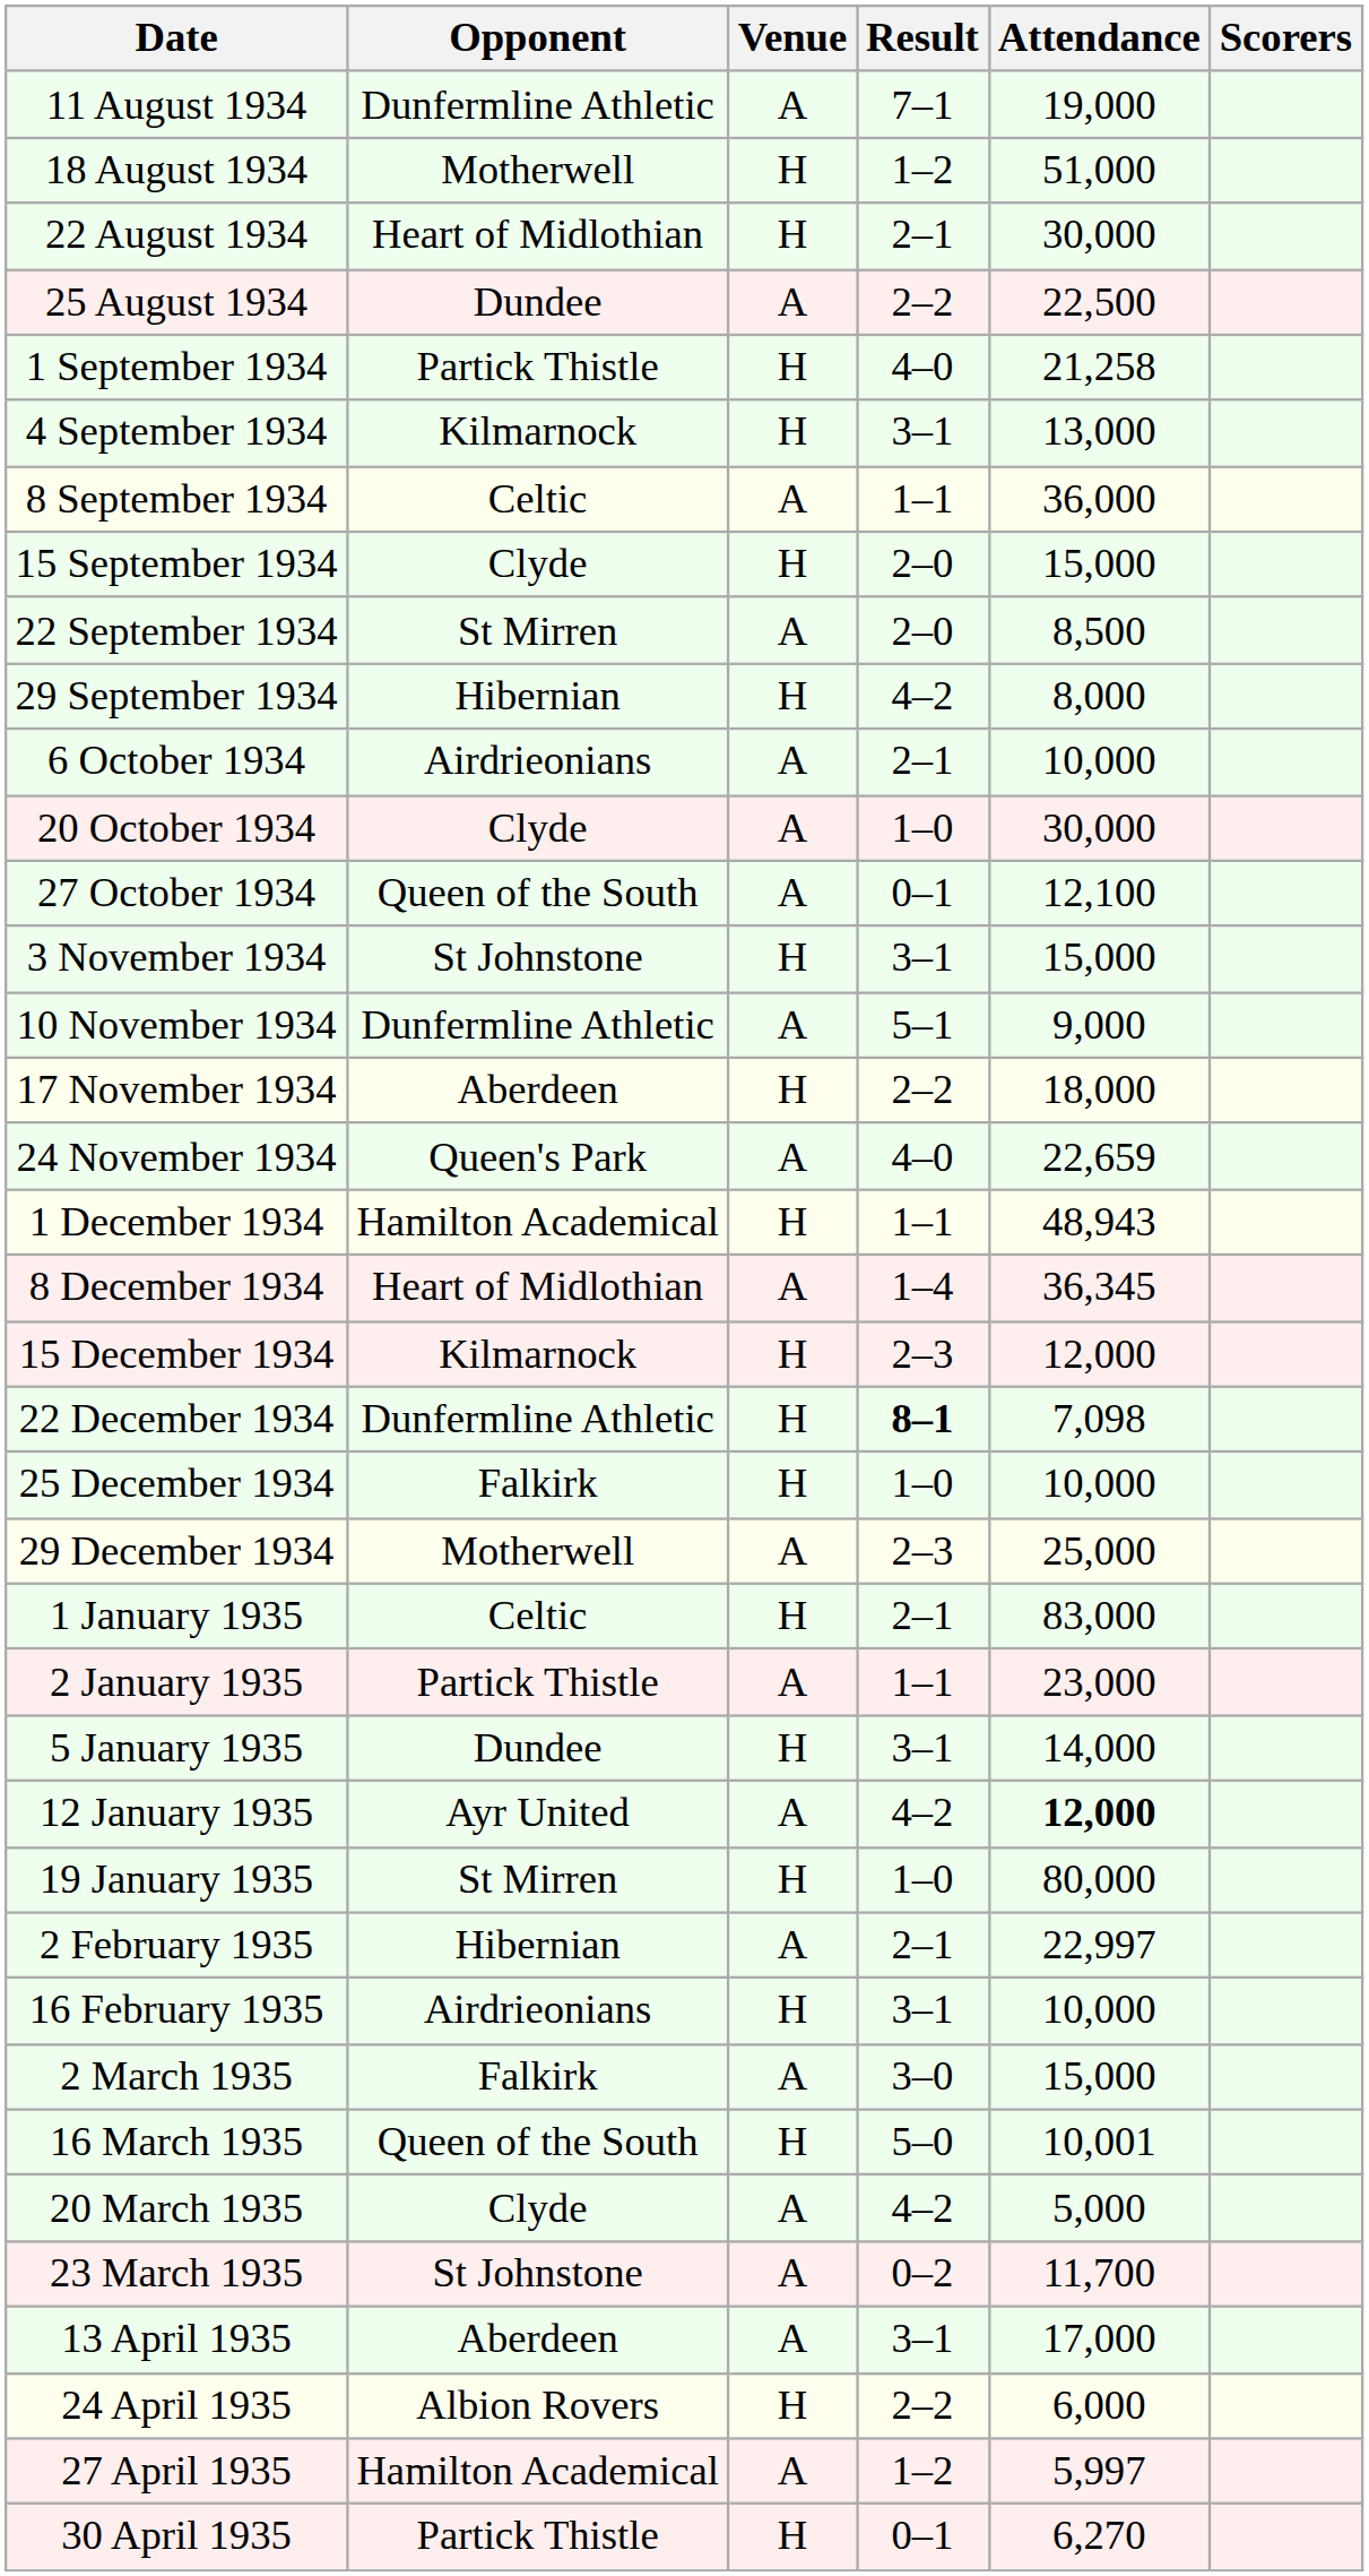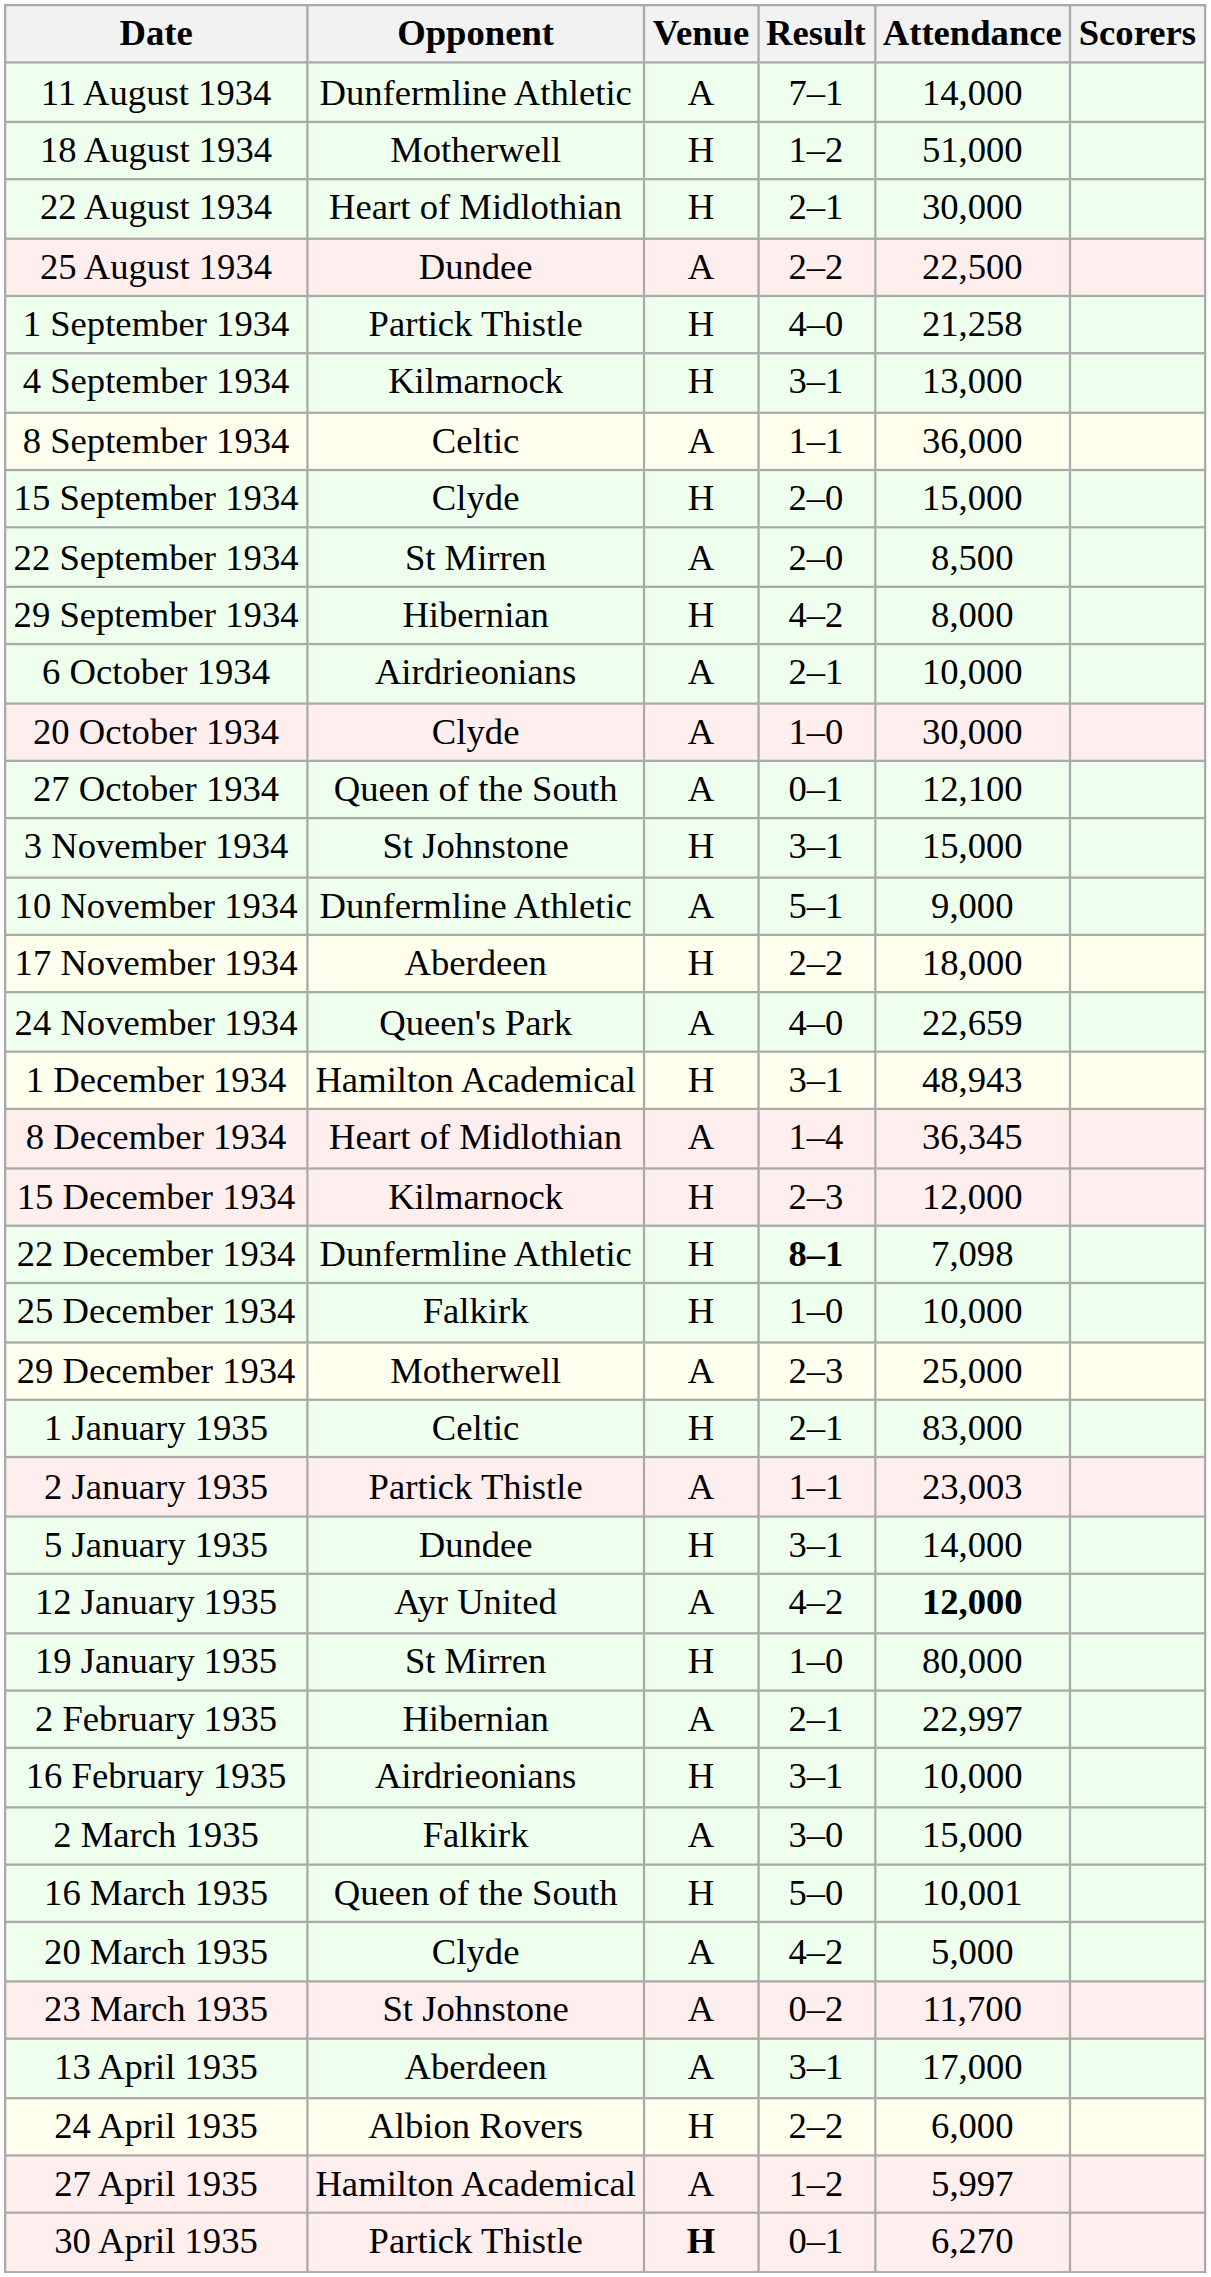11 August 1934 | Attendance: 19,000 -> 14,000
1 December 1934 | Result: 1–1 -> 3–1
2 January 1935 | Attendance: 23,000 -> 23,003
30 April 1935 | Venue: normal -> bold
